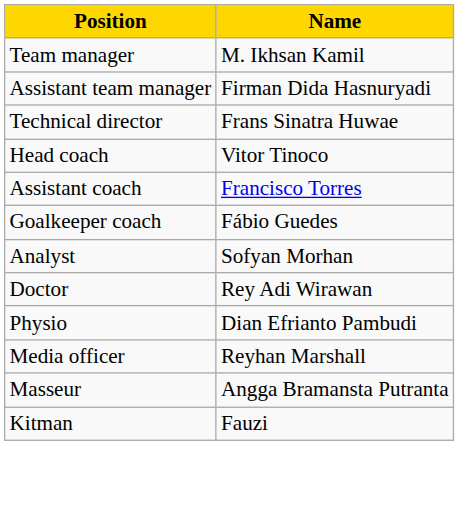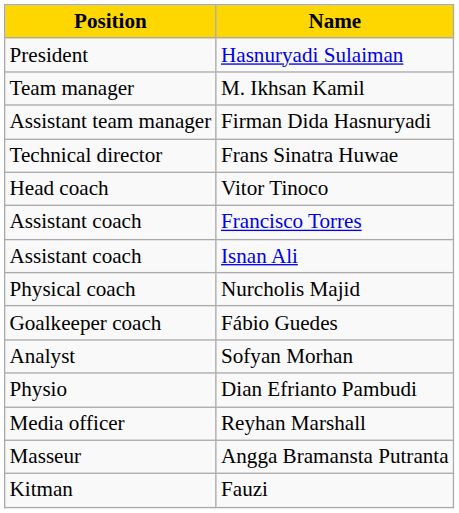+ row: President | Hasnuryadi Sulaiman
+ row: Assistant coach | Isnan Ali
+ row: Physical coach | Nurcholis Majid
- row: Doctor | Rey Adi Wirawan
